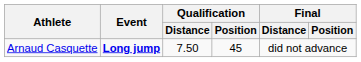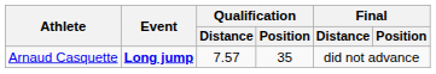Arnaud Casquette | Qualification / Distance: 7.50 -> 7.57
Arnaud Casquette | Qualification / Position: 45 -> 35
